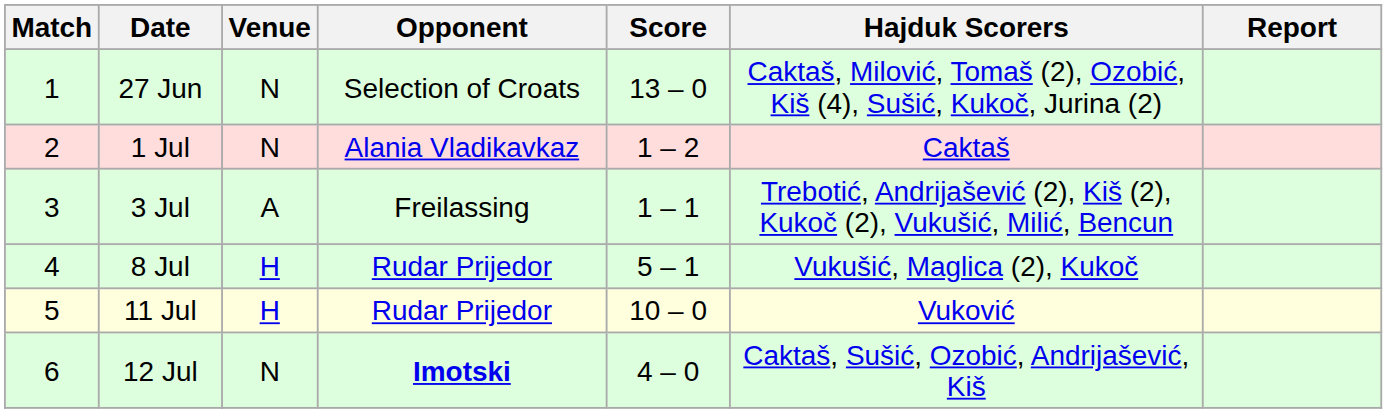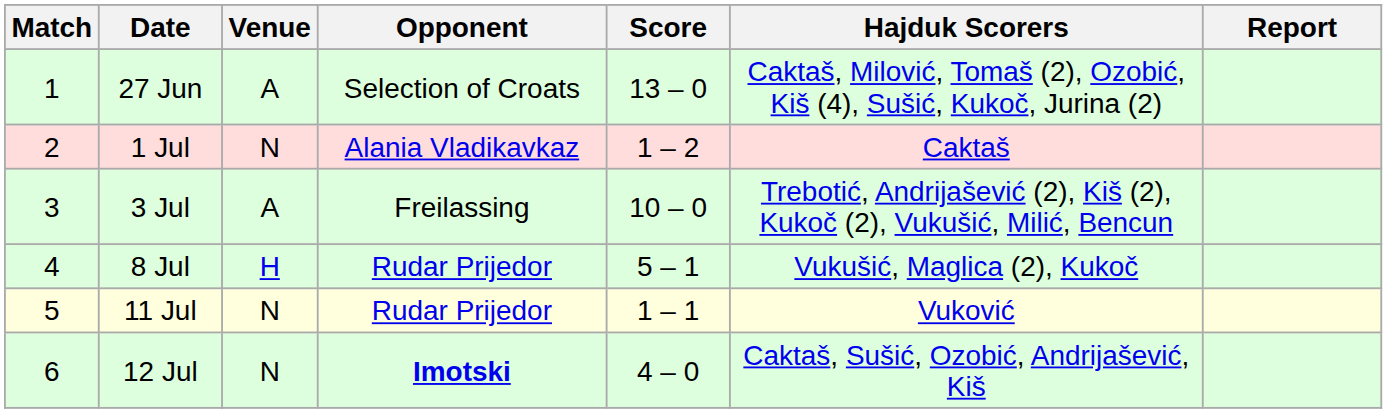27 Jun | Venue: N -> A
3 Jul | Score: 1 – 1 -> 10 – 0
11 Jul | Venue: H -> N
11 Jul | Score: 10 – 0 -> 1 – 1
